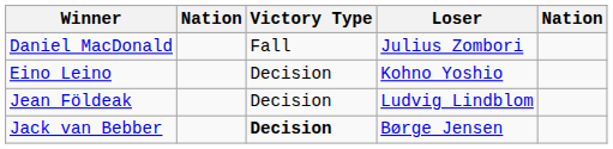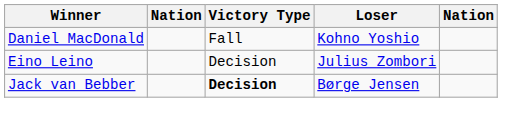Daniel MacDonald | Loser: Julius Zombori -> Kohno Yoshio
Eino Leino | Loser: Kohno Yoshio -> Julius Zombori
- row: Jean Földeak | Decision | Ludvig Lindblom
